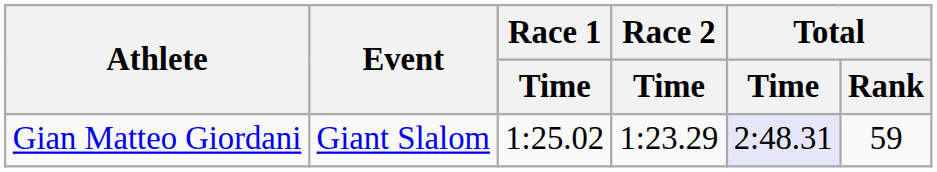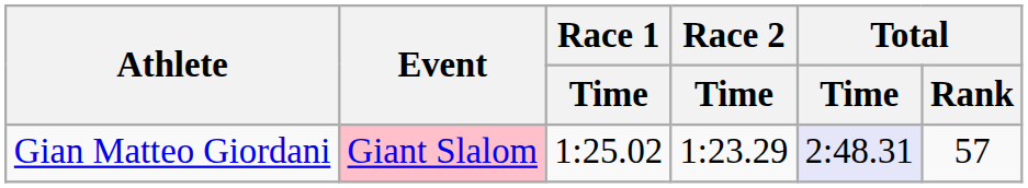Gian Matteo Giordani | Event: no background -> pink background
Gian Matteo Giordani | Total / Rank: 59 -> 57
